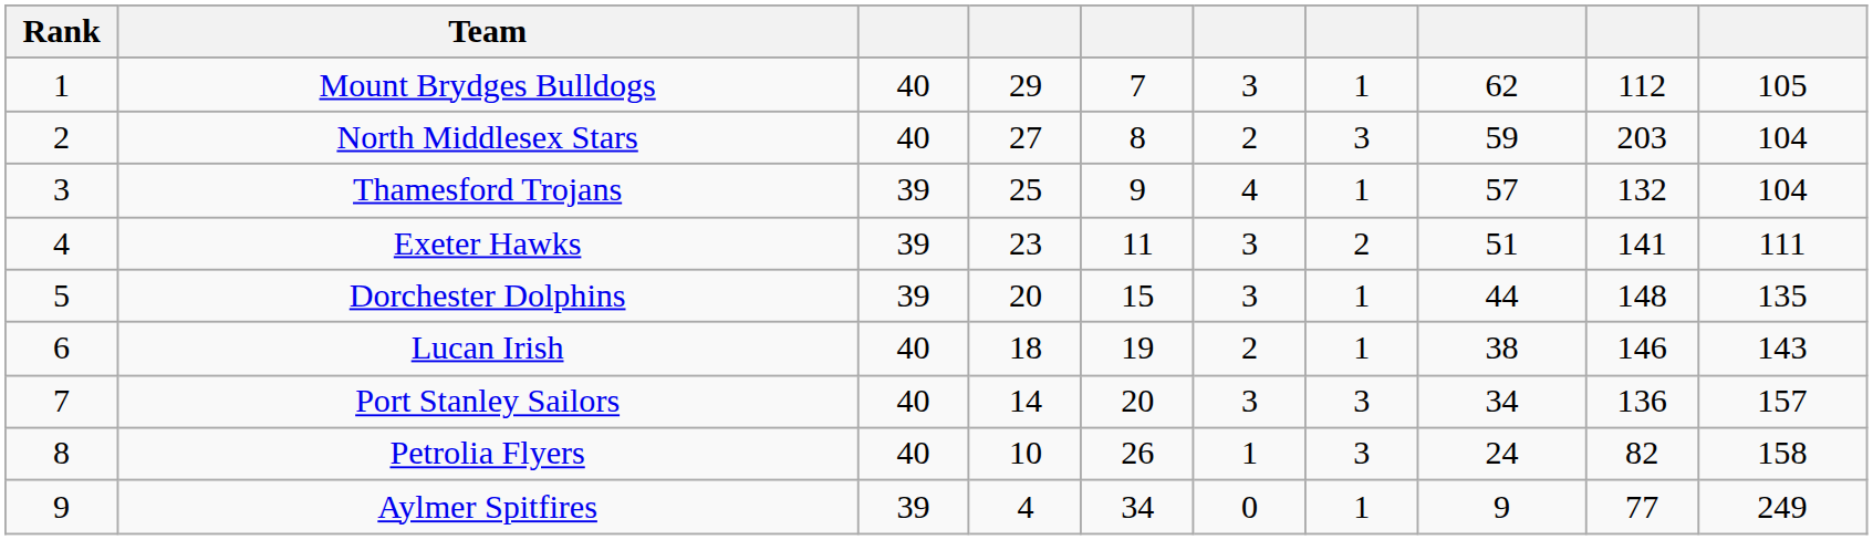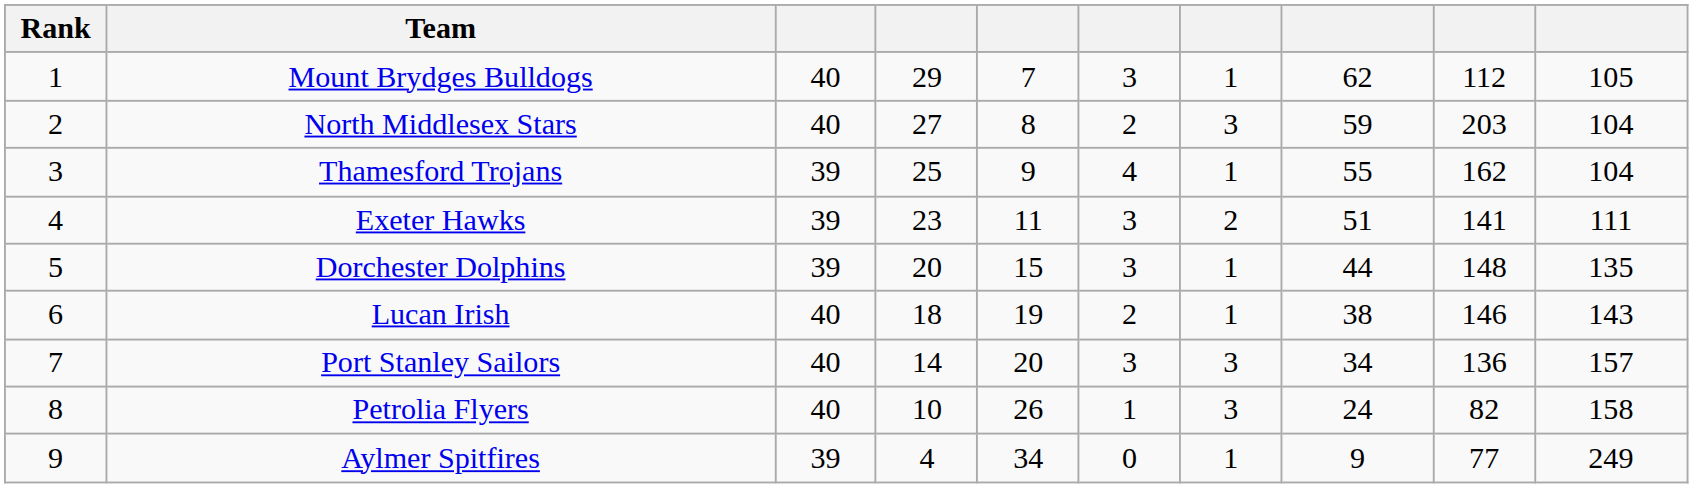Thamesford Trojans | column 8: 57 -> 55
Thamesford Trojans | column 9: 132 -> 162
